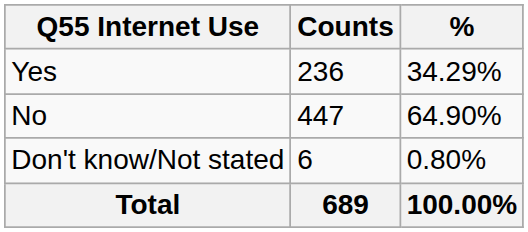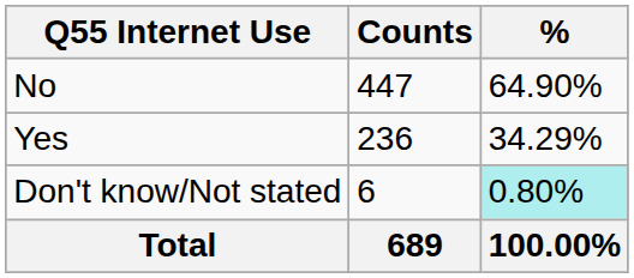rows swapped: Yes <-> No
Don't know/Not stated | %: no background -> paleturquoise background
